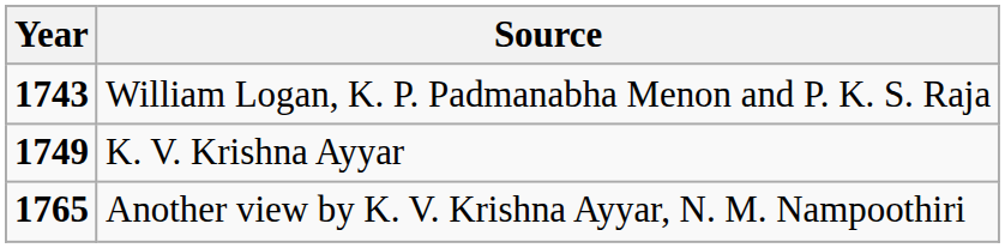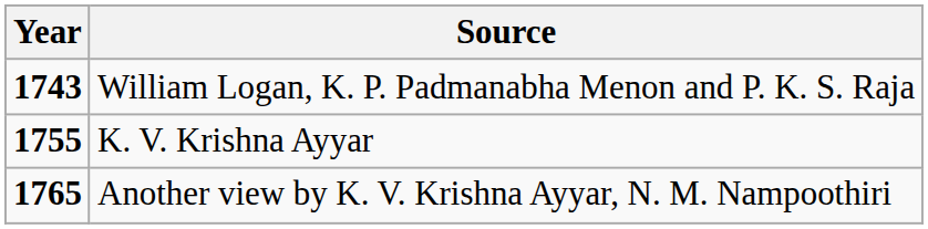K. V. Krishna Ayyar | Year: 1749 -> 1755
